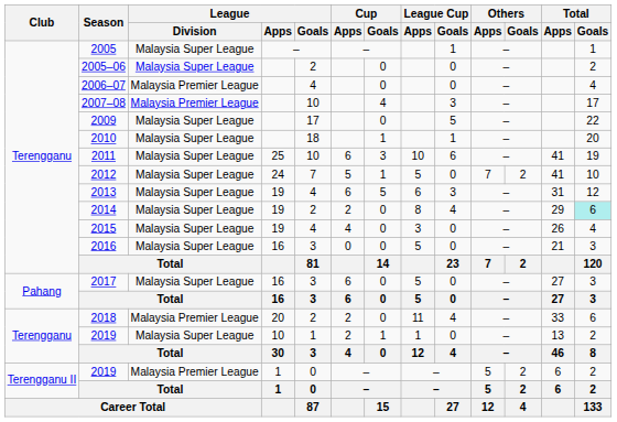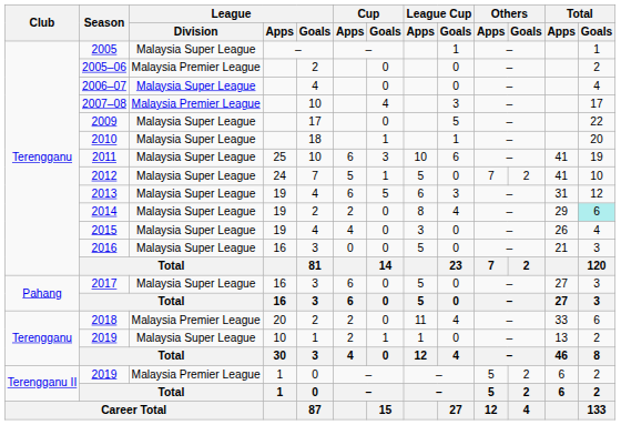2005–06 | League / Division: Malaysia Super League -> Malaysia Premier League
2006–07 | League / Division: Malaysia Premier League -> Malaysia Super League
